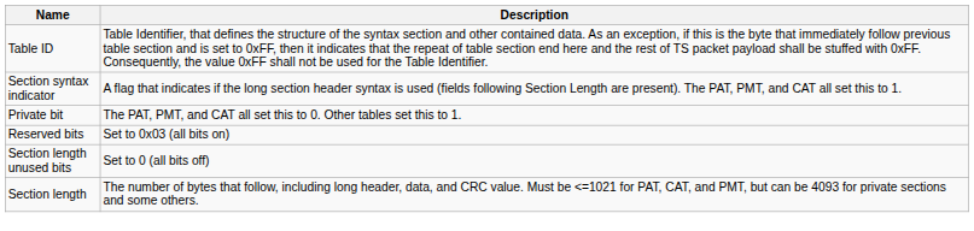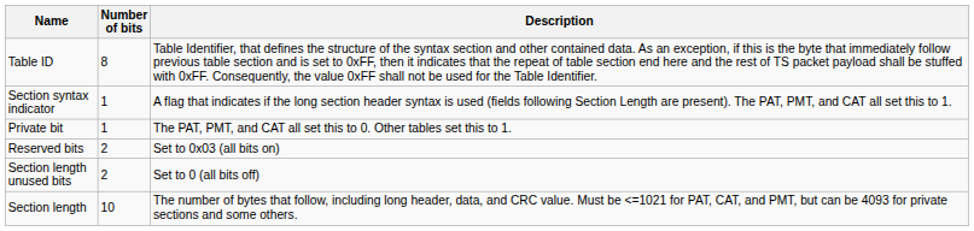+ column: Number of bits | 8 | 1 | 1 | 2 | 2 | 10
